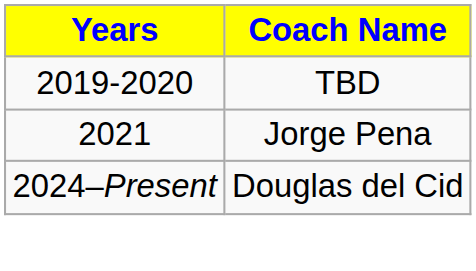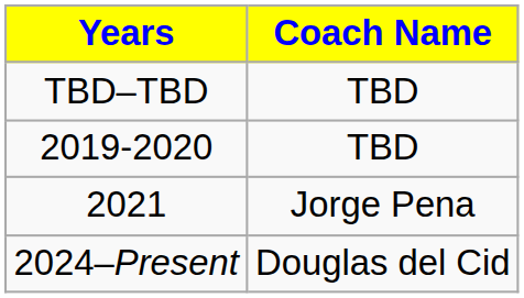+ row: TBD–TBD | TBD
